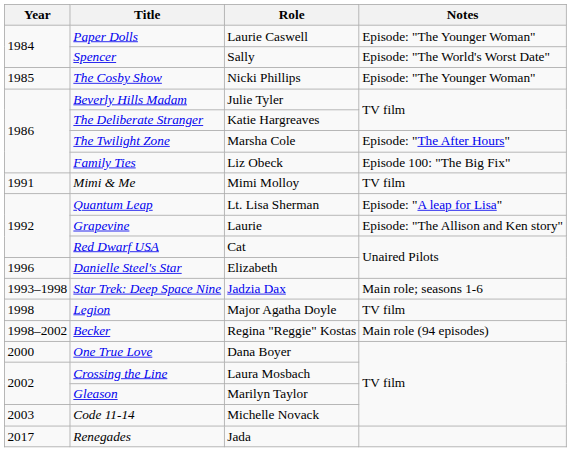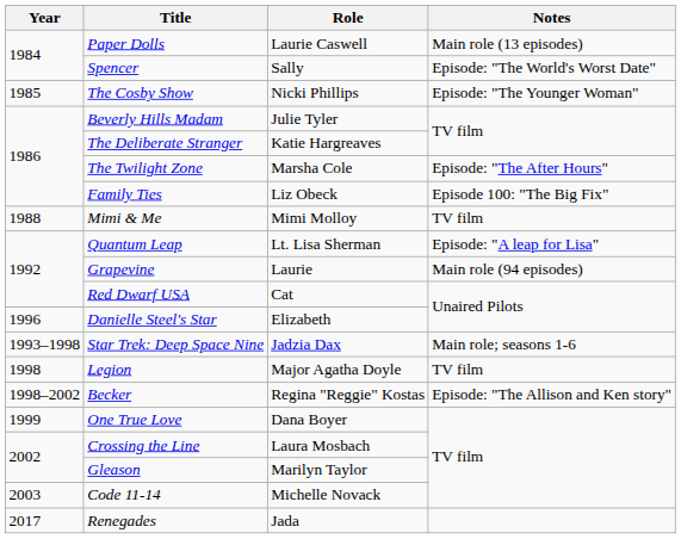Paper Dolls | Notes: Episode: "The Younger Woman" -> Main role (13 episodes)
Mimi & Me | Year: 1991 -> 1988
Grapevine | Notes: Episode: "The Allison and Ken story" -> Main role (94 episodes)
Becker | Notes: Main role (94 episodes) -> Episode: "The Allison and Ken story"
One True Love | Year: 2000 -> 1999
